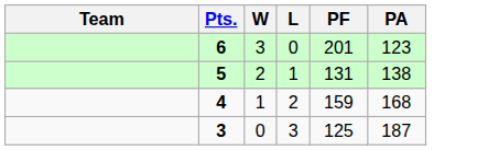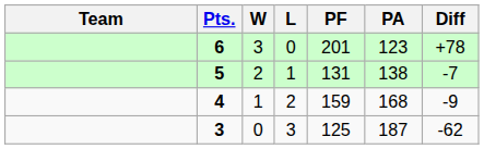+ column: Diff | +78 | -7 | -9 | -62
